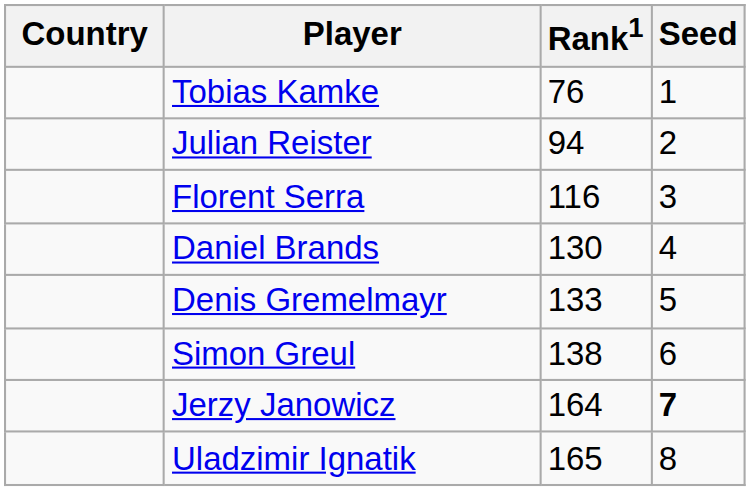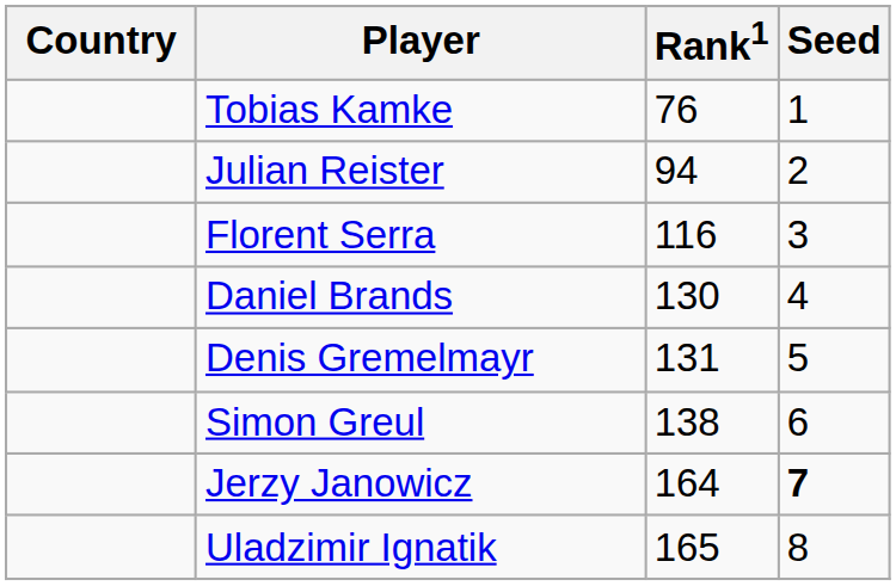Denis Gremelmayr | Rank1: 133 -> 131
